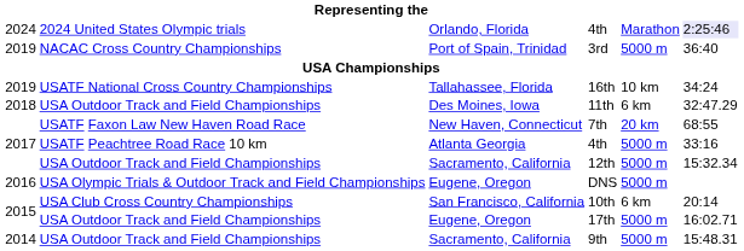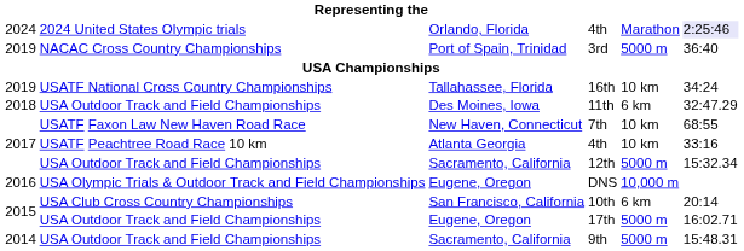7th | column 5: 20 km -> 10 km
Atlanta Georgia / 4th | column 5: 5000 m -> 10 km
DNS | column 5: 5000 m -> 10,000 m
